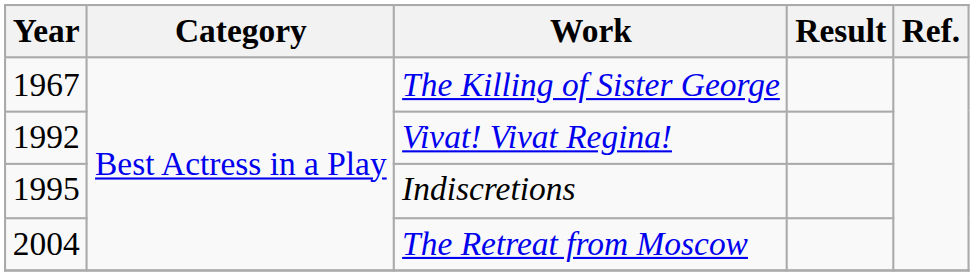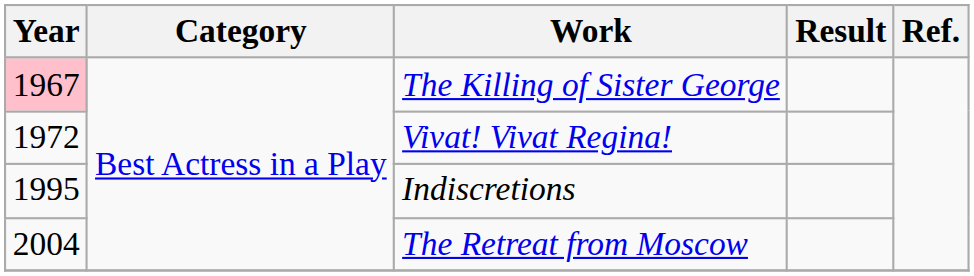The Killing of Sister George | Year: no background -> pink background
Vivat! Vivat Regina! | Year: 1992 -> 1972
